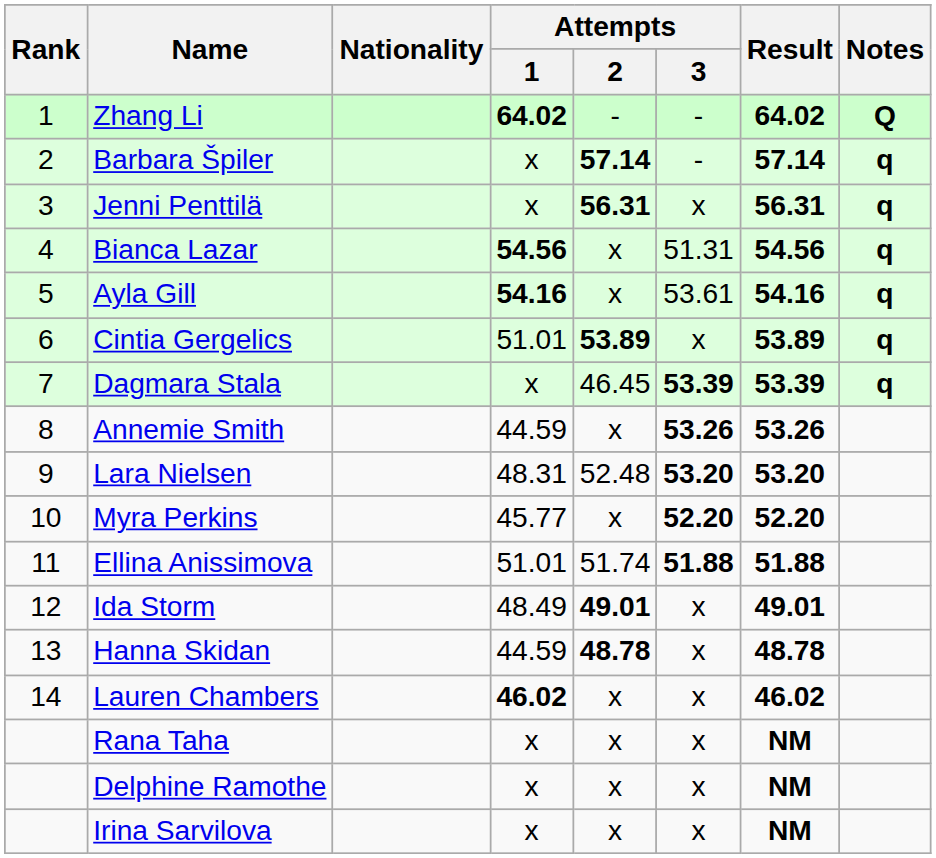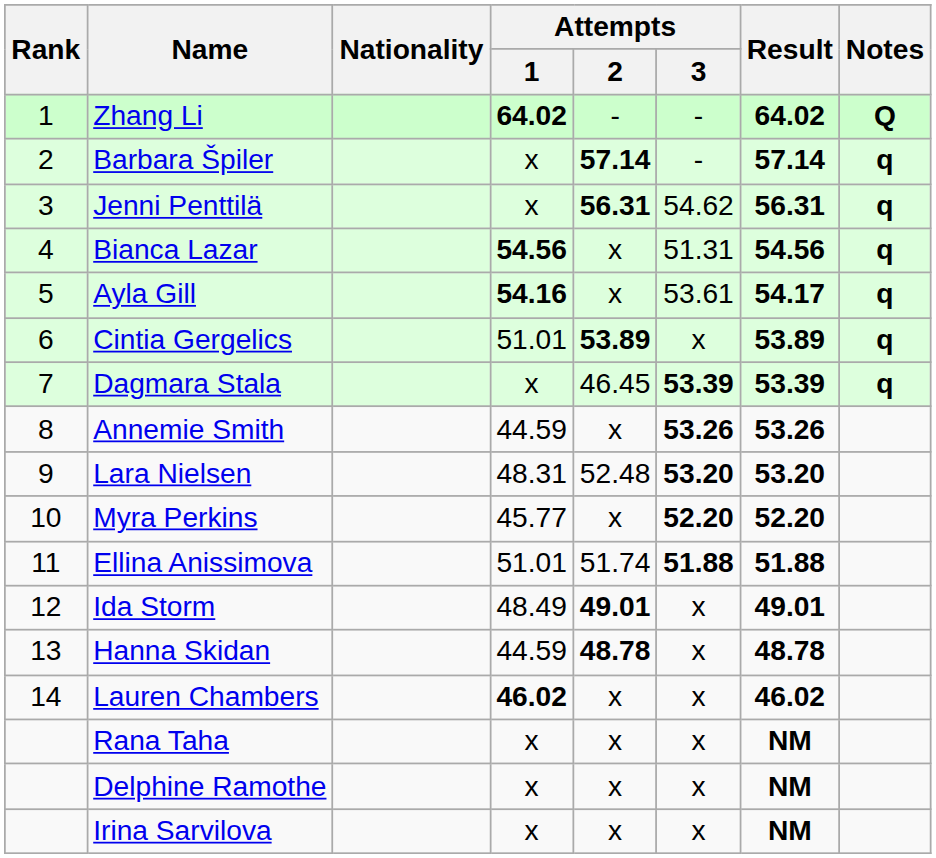Jenni Penttilä | Attempts / 3: x -> 54.62
Ayla Gill | Result: 54.16 -> 54.17
